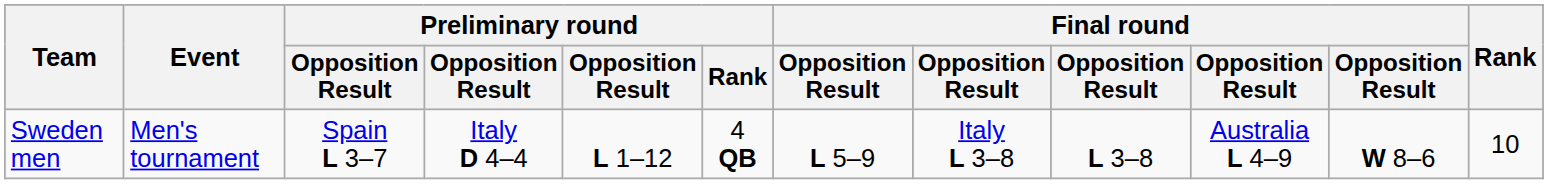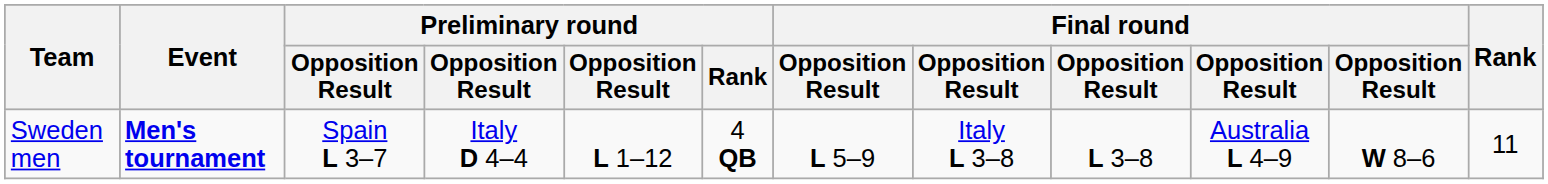Sweden men | Event: normal -> bold
Sweden men | Rank: 10 -> 11
